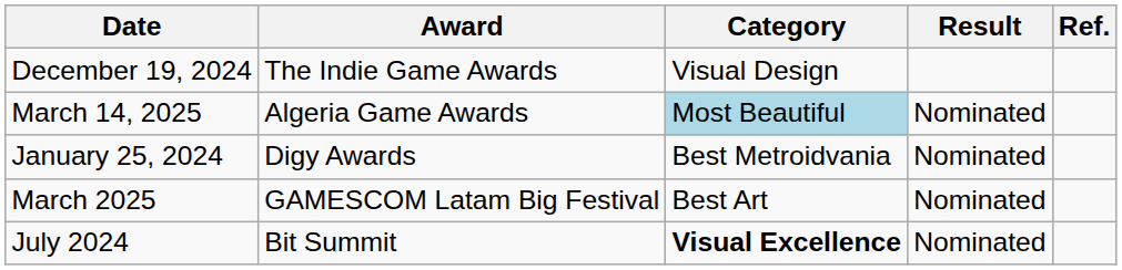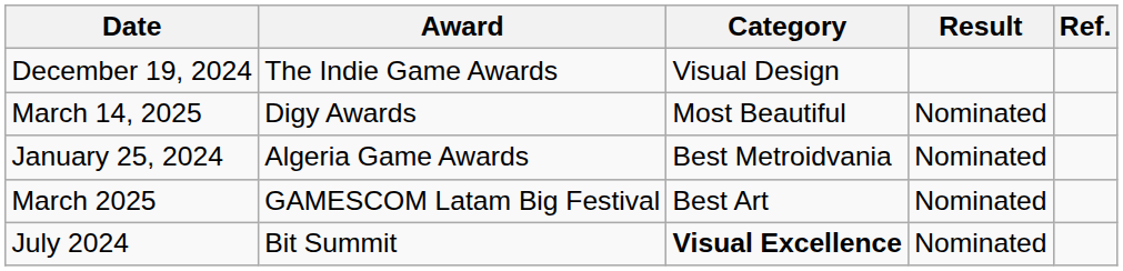March 14, 2025 | Award: Algeria Game Awards -> Digy Awards
March 14, 2025 | Category: lightblue background -> no background
January 25, 2024 | Award: Digy Awards -> Algeria Game Awards
